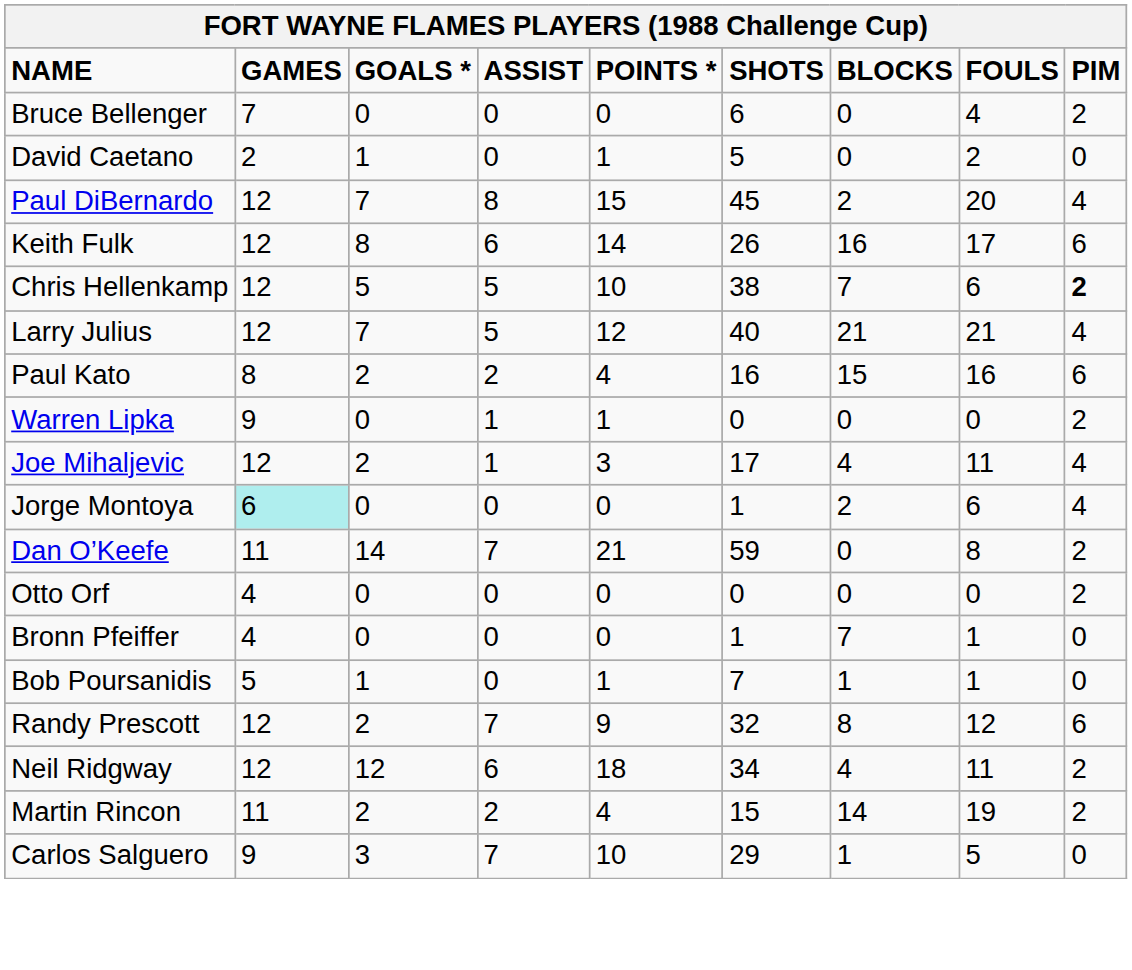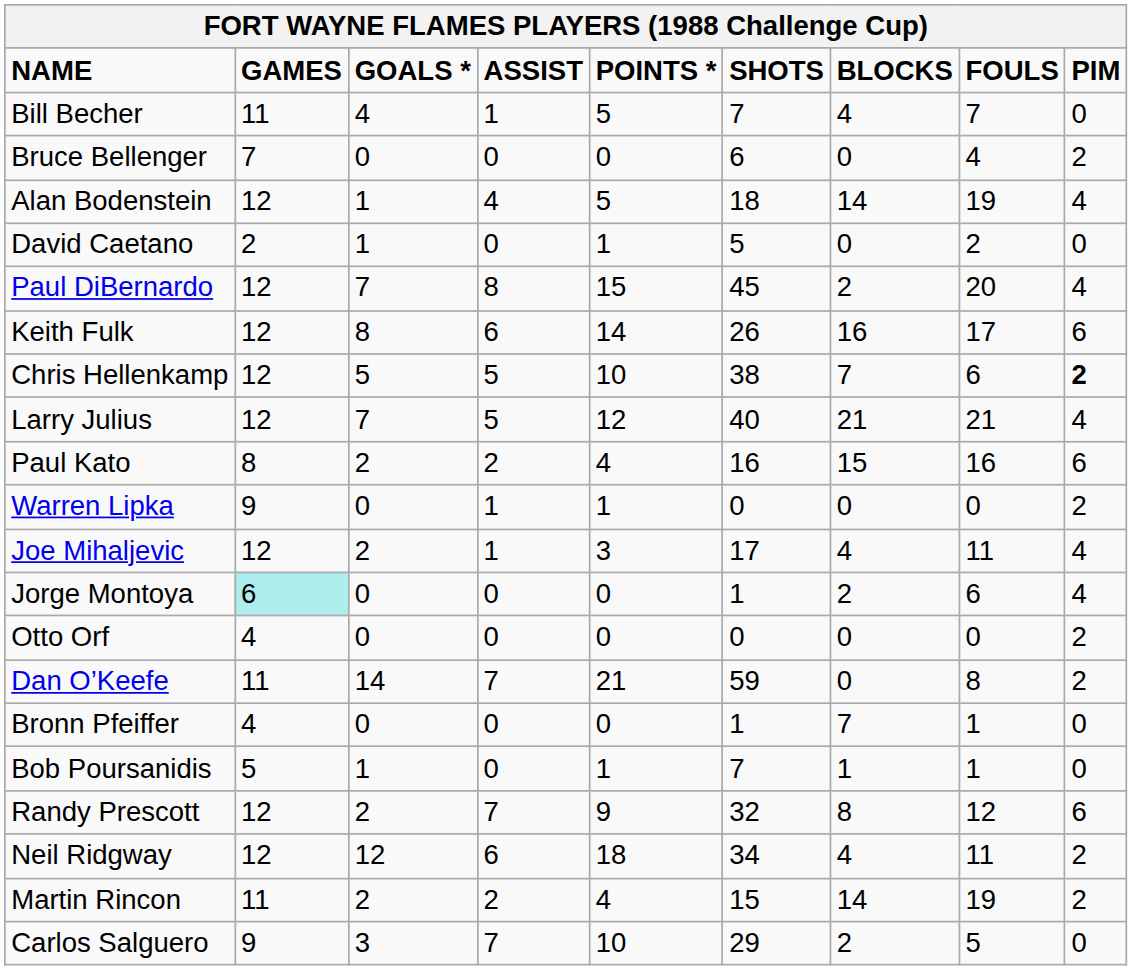+ row: Bill Becher | 11 | 4 | 1 | 5 | 7 | 4 | 7 | 0
+ row: Alan Bodenstein | 12 | 1 | 4 | 5 | 18 | 14 | 19 | 4
rows swapped: Dan O’Keefe <-> Otto Orf
Carlos Salguero | BLOCKS: 1 -> 2
